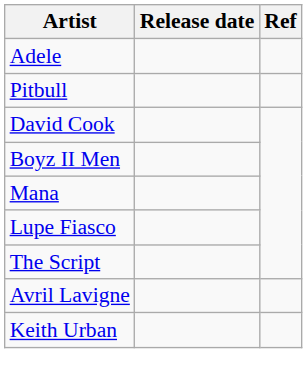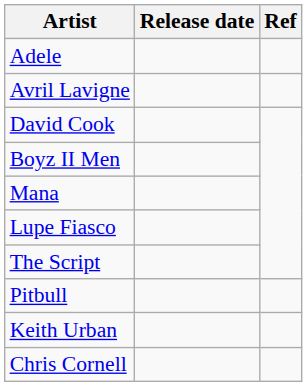rows swapped: Avril Lavigne <-> Pitbull
+ row: Chris Cornell
